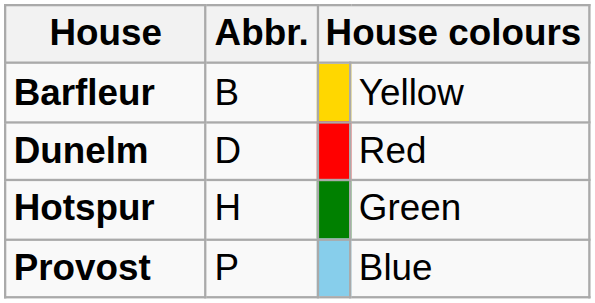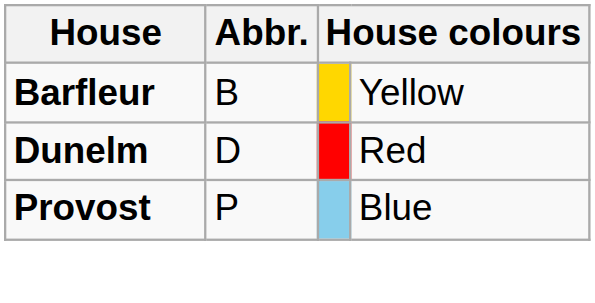- row: Hotspur | H | Green
